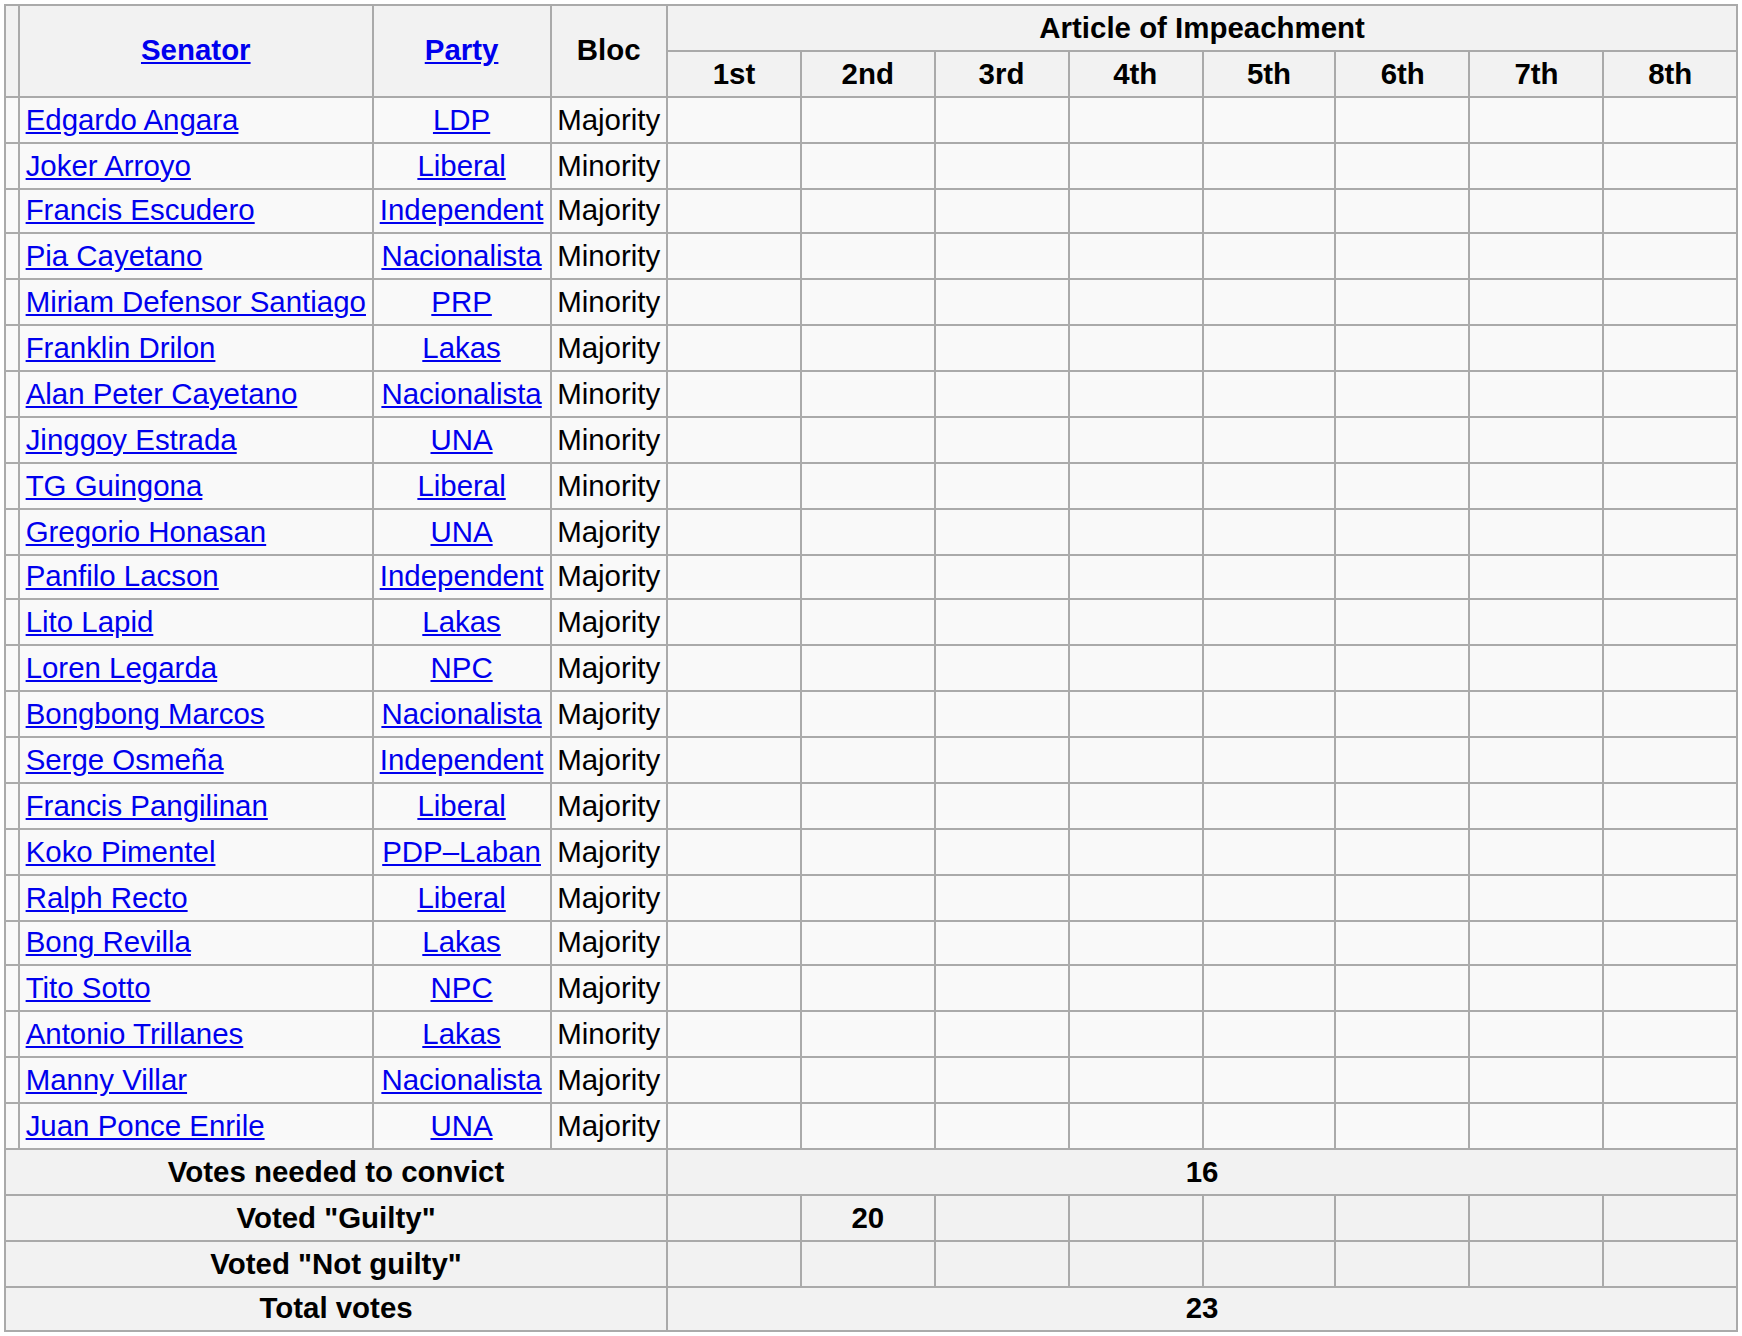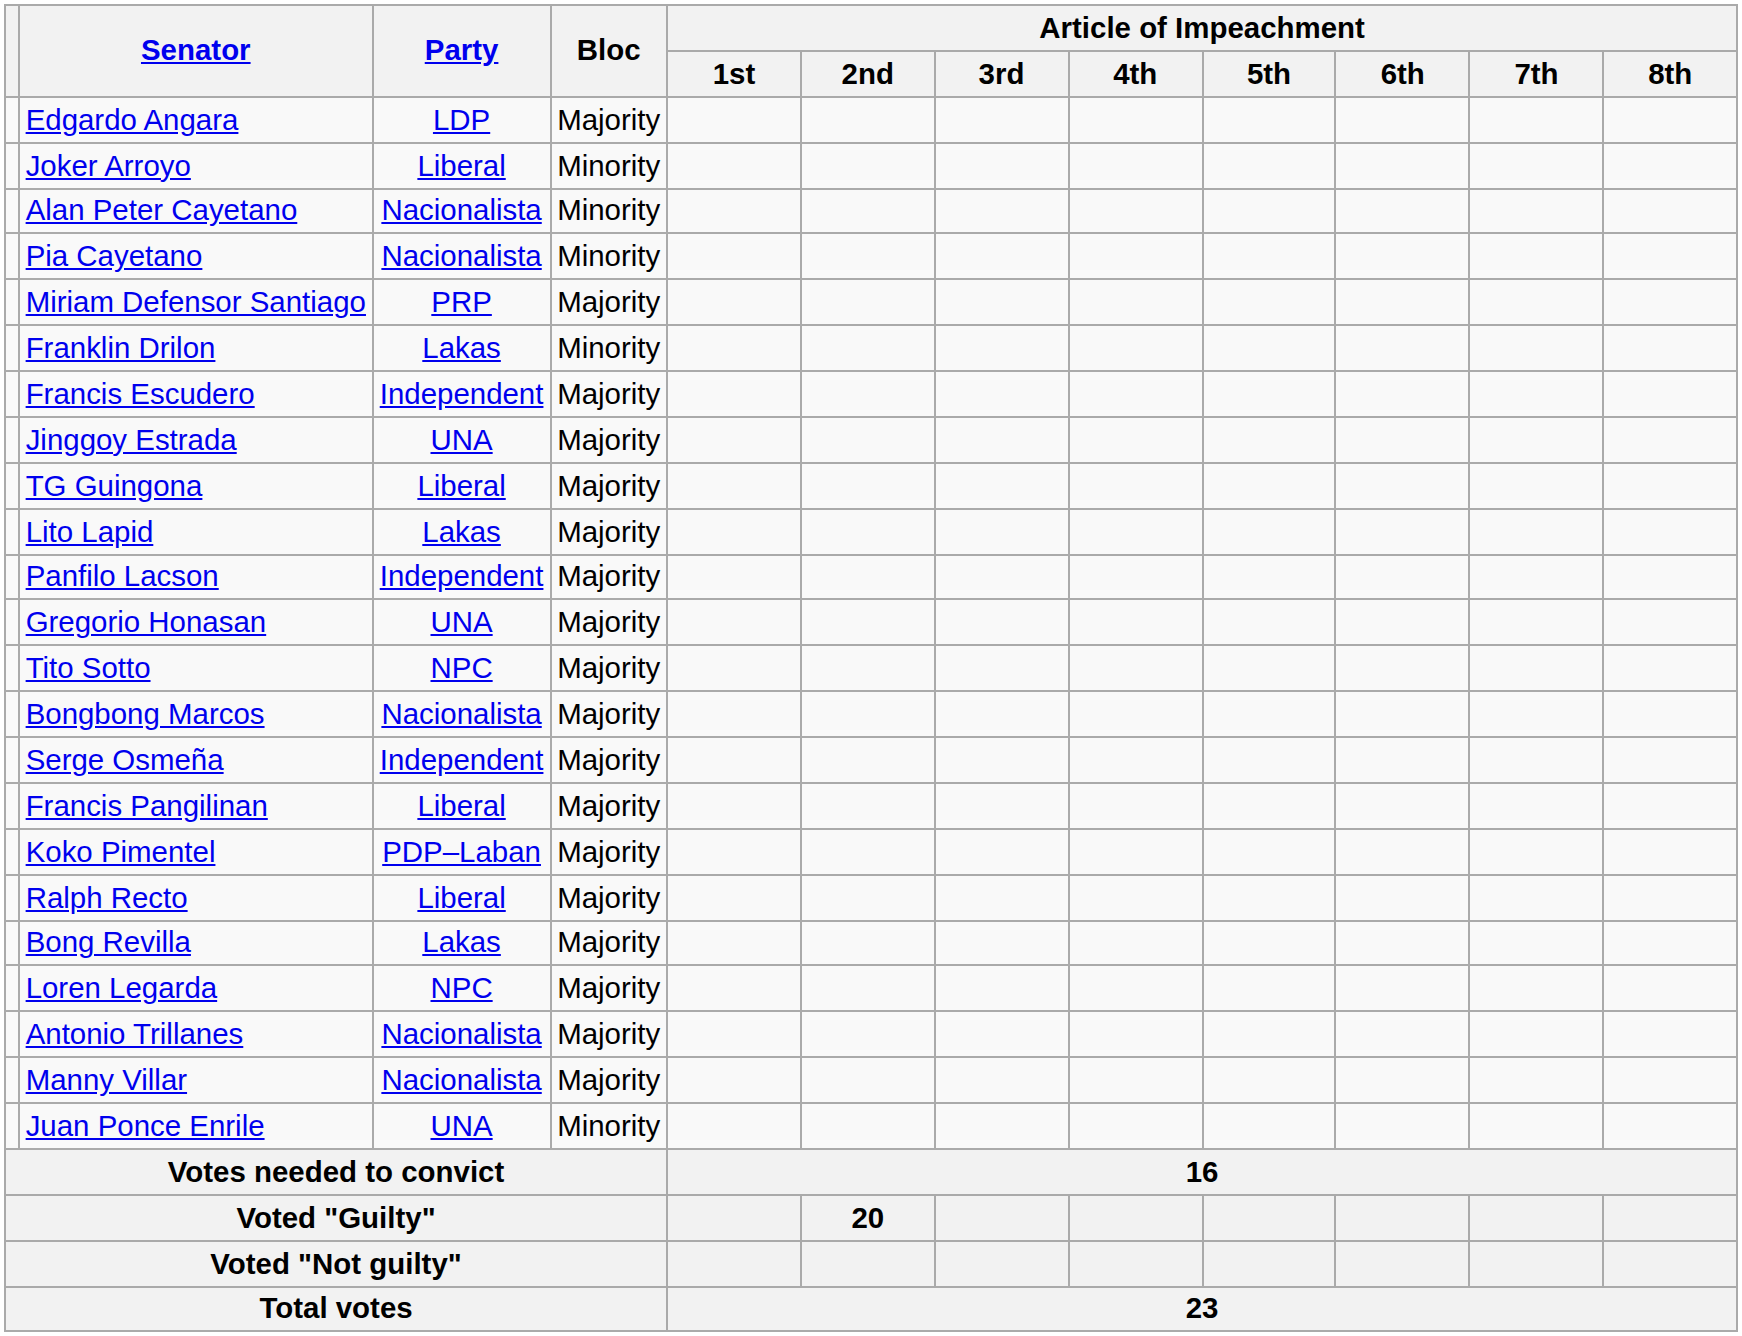rows swapped: Alan Peter Cayetano <-> Francis Escudero
Miriam Defensor Santiago | Bloc: Minority -> Majority
Franklin Drilon | Bloc: Majority -> Minority
Jinggoy Estrada | Bloc: Minority -> Majority
TG Guingona | Bloc: Minority -> Majority
rows swapped: Gregorio Honasan <-> Lito Lapid
rows swapped: Loren Legarda <-> Tito Sotto
Antonio Trillanes | Party: Lakas -> Nacionalista
Antonio Trillanes | Bloc: Minority -> Majority
Juan Ponce Enrile | Bloc: Majority -> Minority
